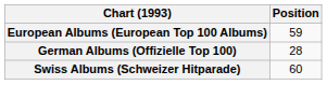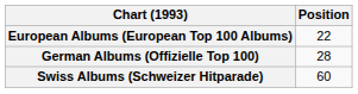European Albums (European Top 100 Albums) | Position: 59 -> 22
